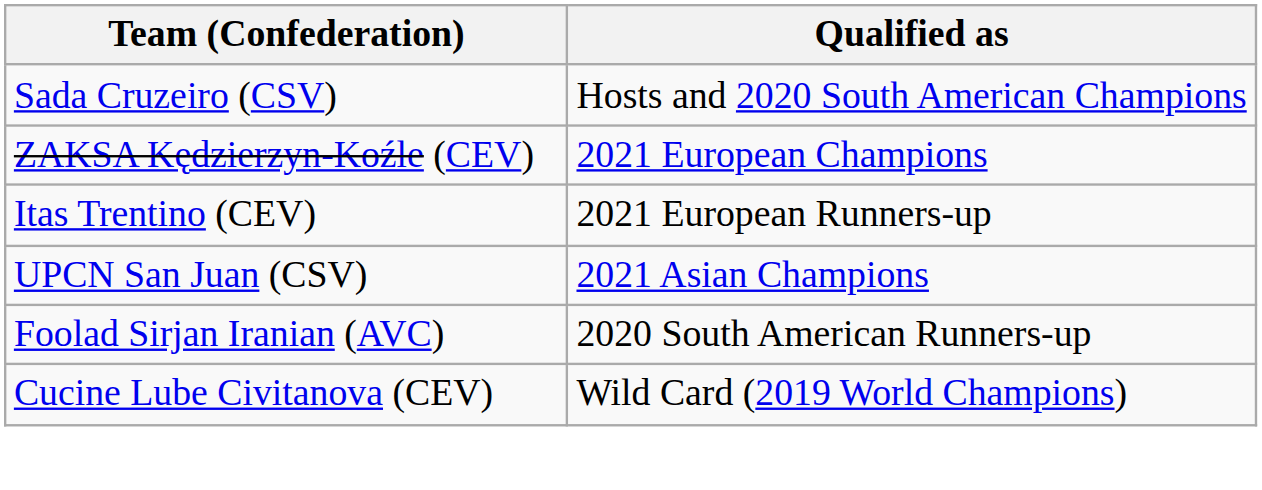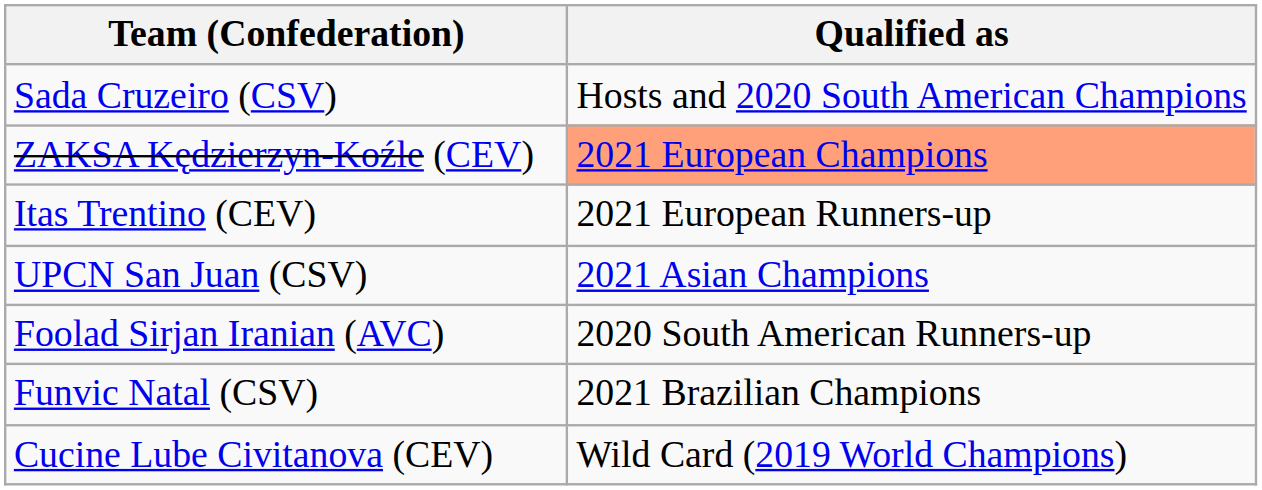ZAKSA Kędzierzyn-Koźle (CEV) | Qualified as: no background -> lightsalmon background
+ row: Funvic Natal (CSV) | 2021 Brazilian Champions
